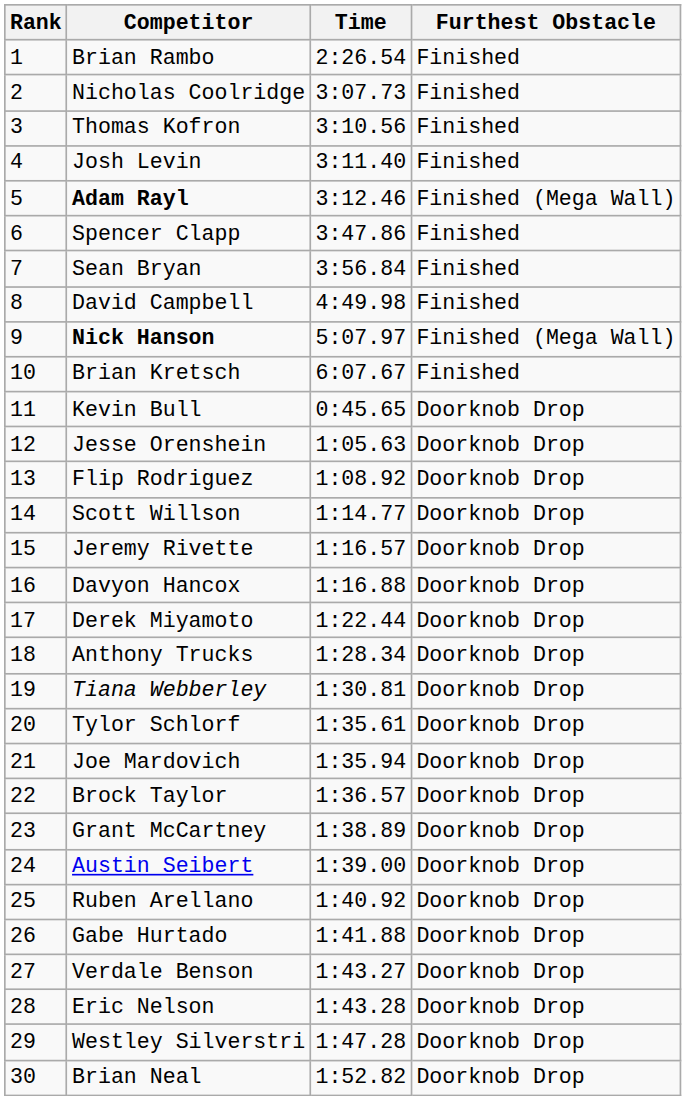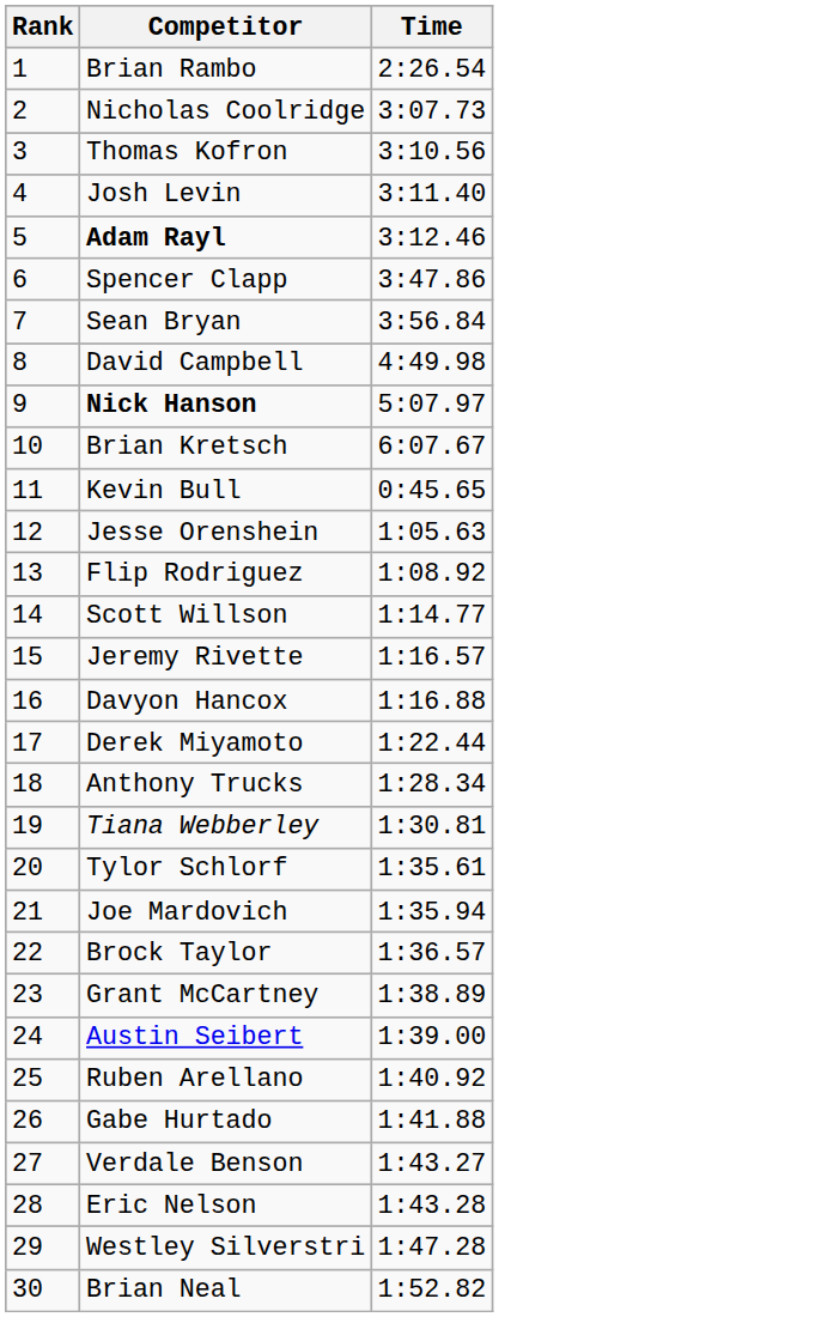- column: Furthest Obstacle | Finished | Finished | Finished | Finished | Finished (Mega Wall) | Finished | Finished | Finished | Finished (Mega Wall) | Finished | Doorknob Drop | Doorknob Drop | Doorknob Drop | Doorknob Drop | Doorknob Drop | Doorknob Drop | Doorknob Drop | Doorknob Drop | Doorknob Drop | Doorknob Drop | Doorknob Drop | Doorknob Drop | Doorknob Drop | Doorknob Drop | Doorknob Drop | Doorknob Drop | Doorknob Drop | Doorknob Drop | Doorknob Drop | Doorknob Drop
